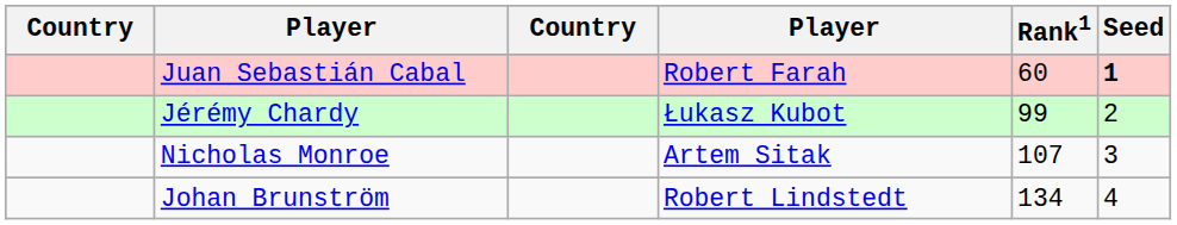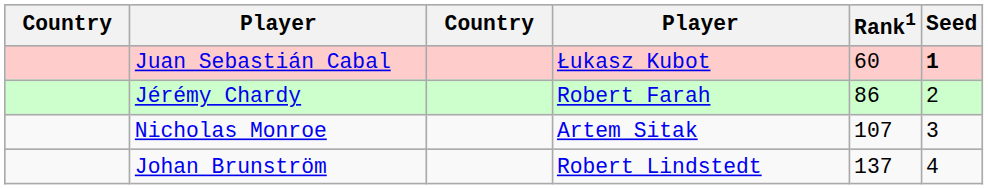Juan Sebastián Cabal | column 4: Robert Farah -> Łukasz Kubot
Jérémy Chardy | column 4: Łukasz Kubot -> Robert Farah
Jérémy Chardy | Rank1: 99 -> 86
Johan Brunström | Rank1: 134 -> 137
